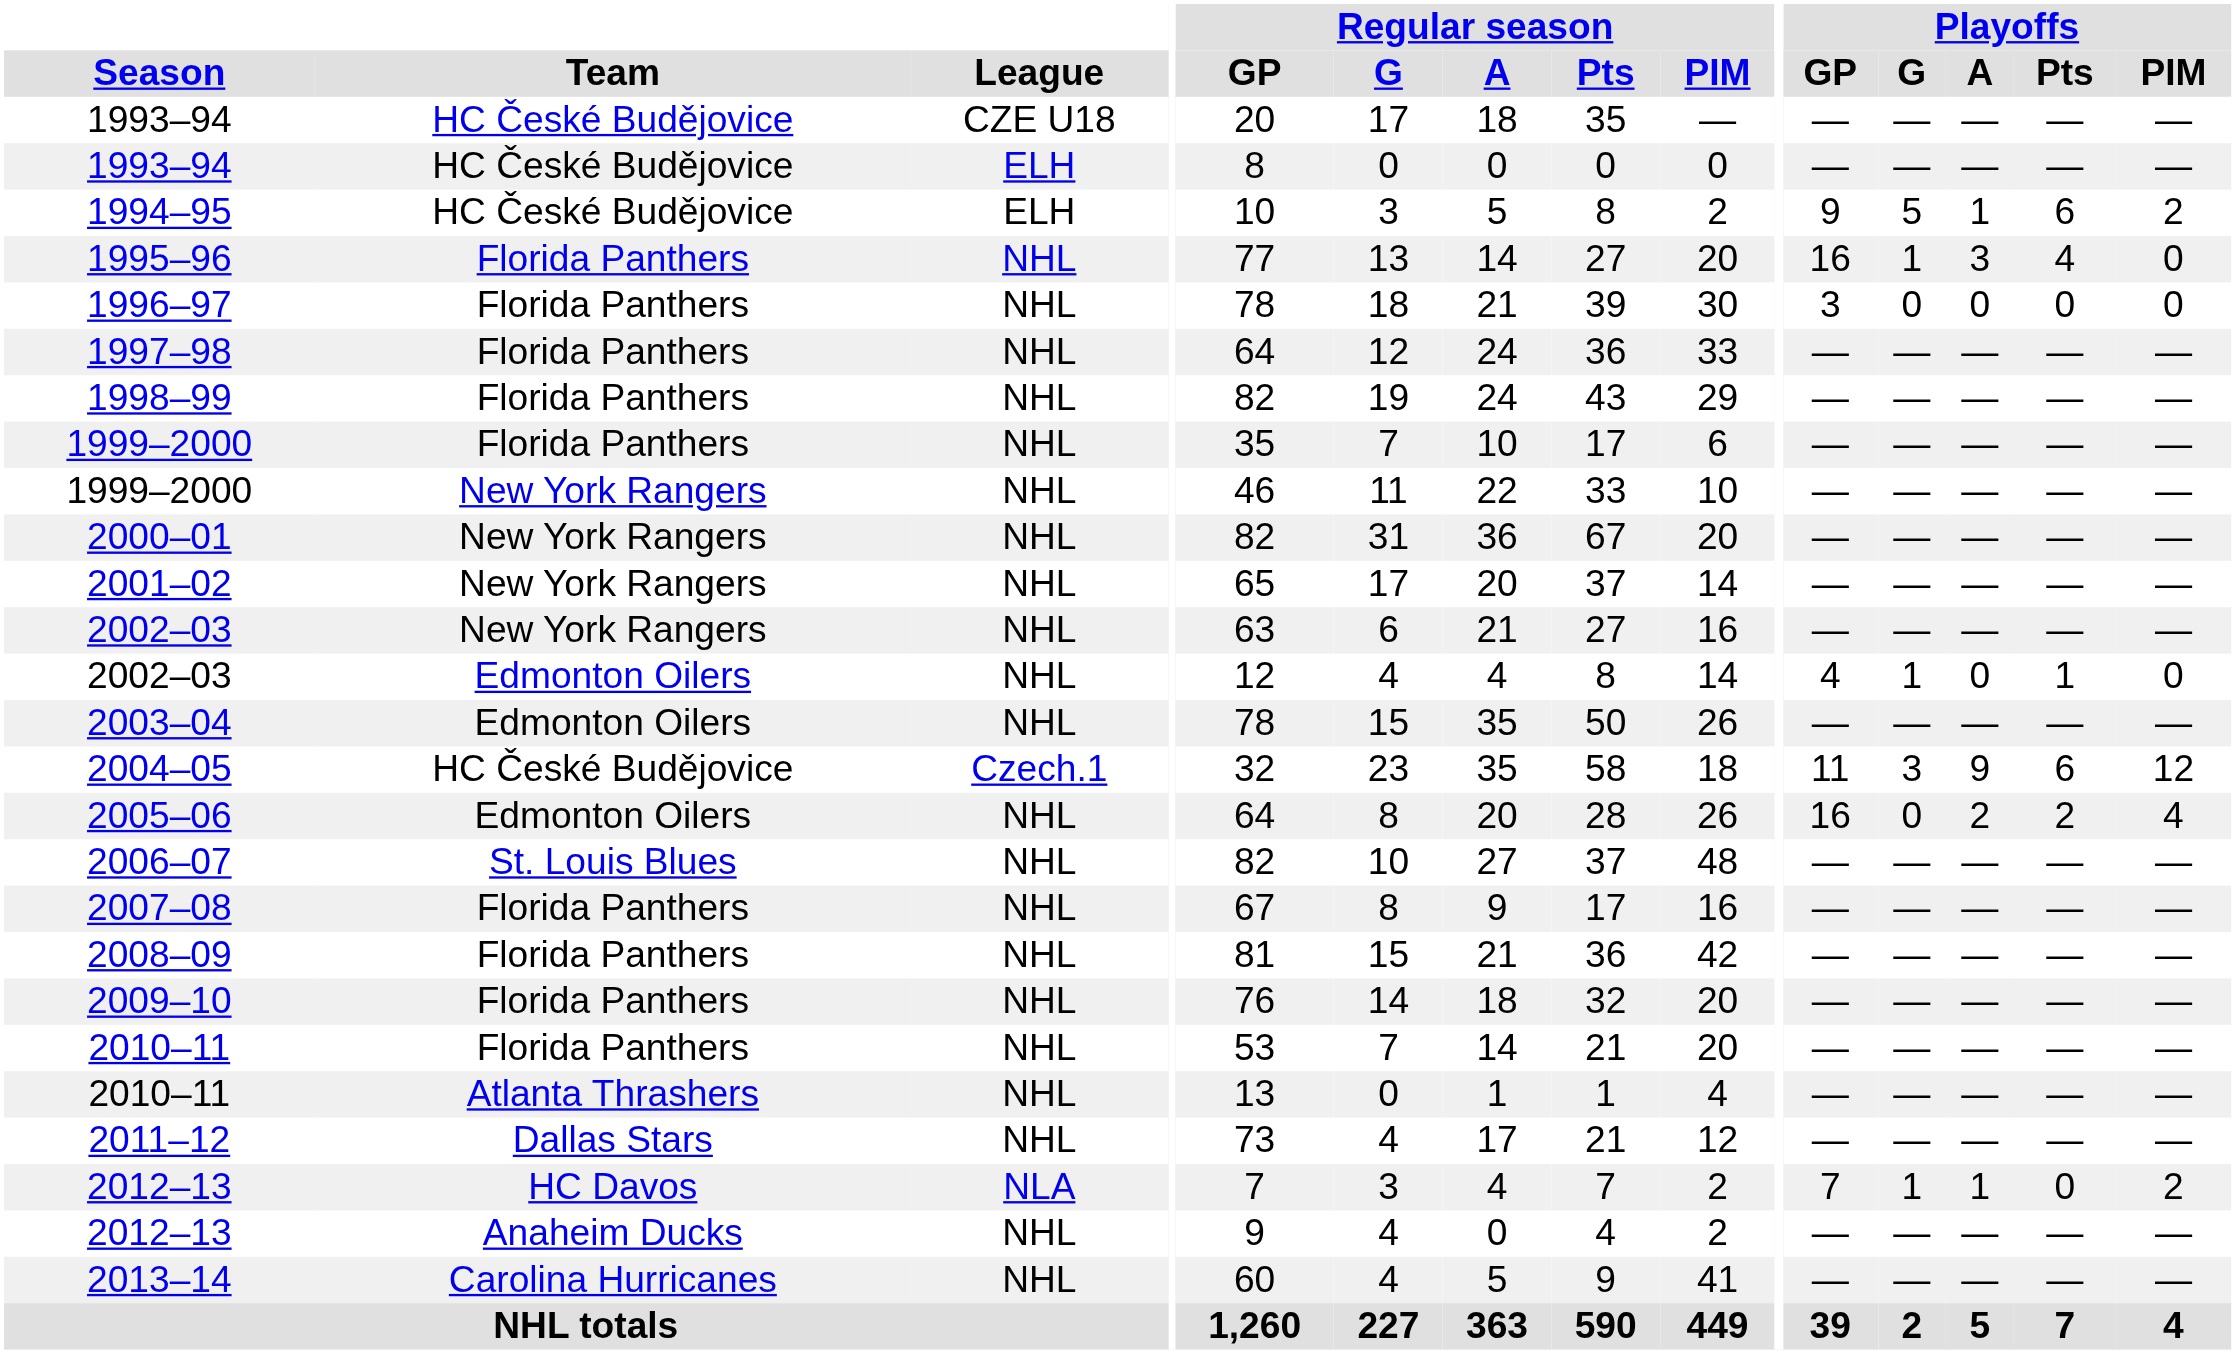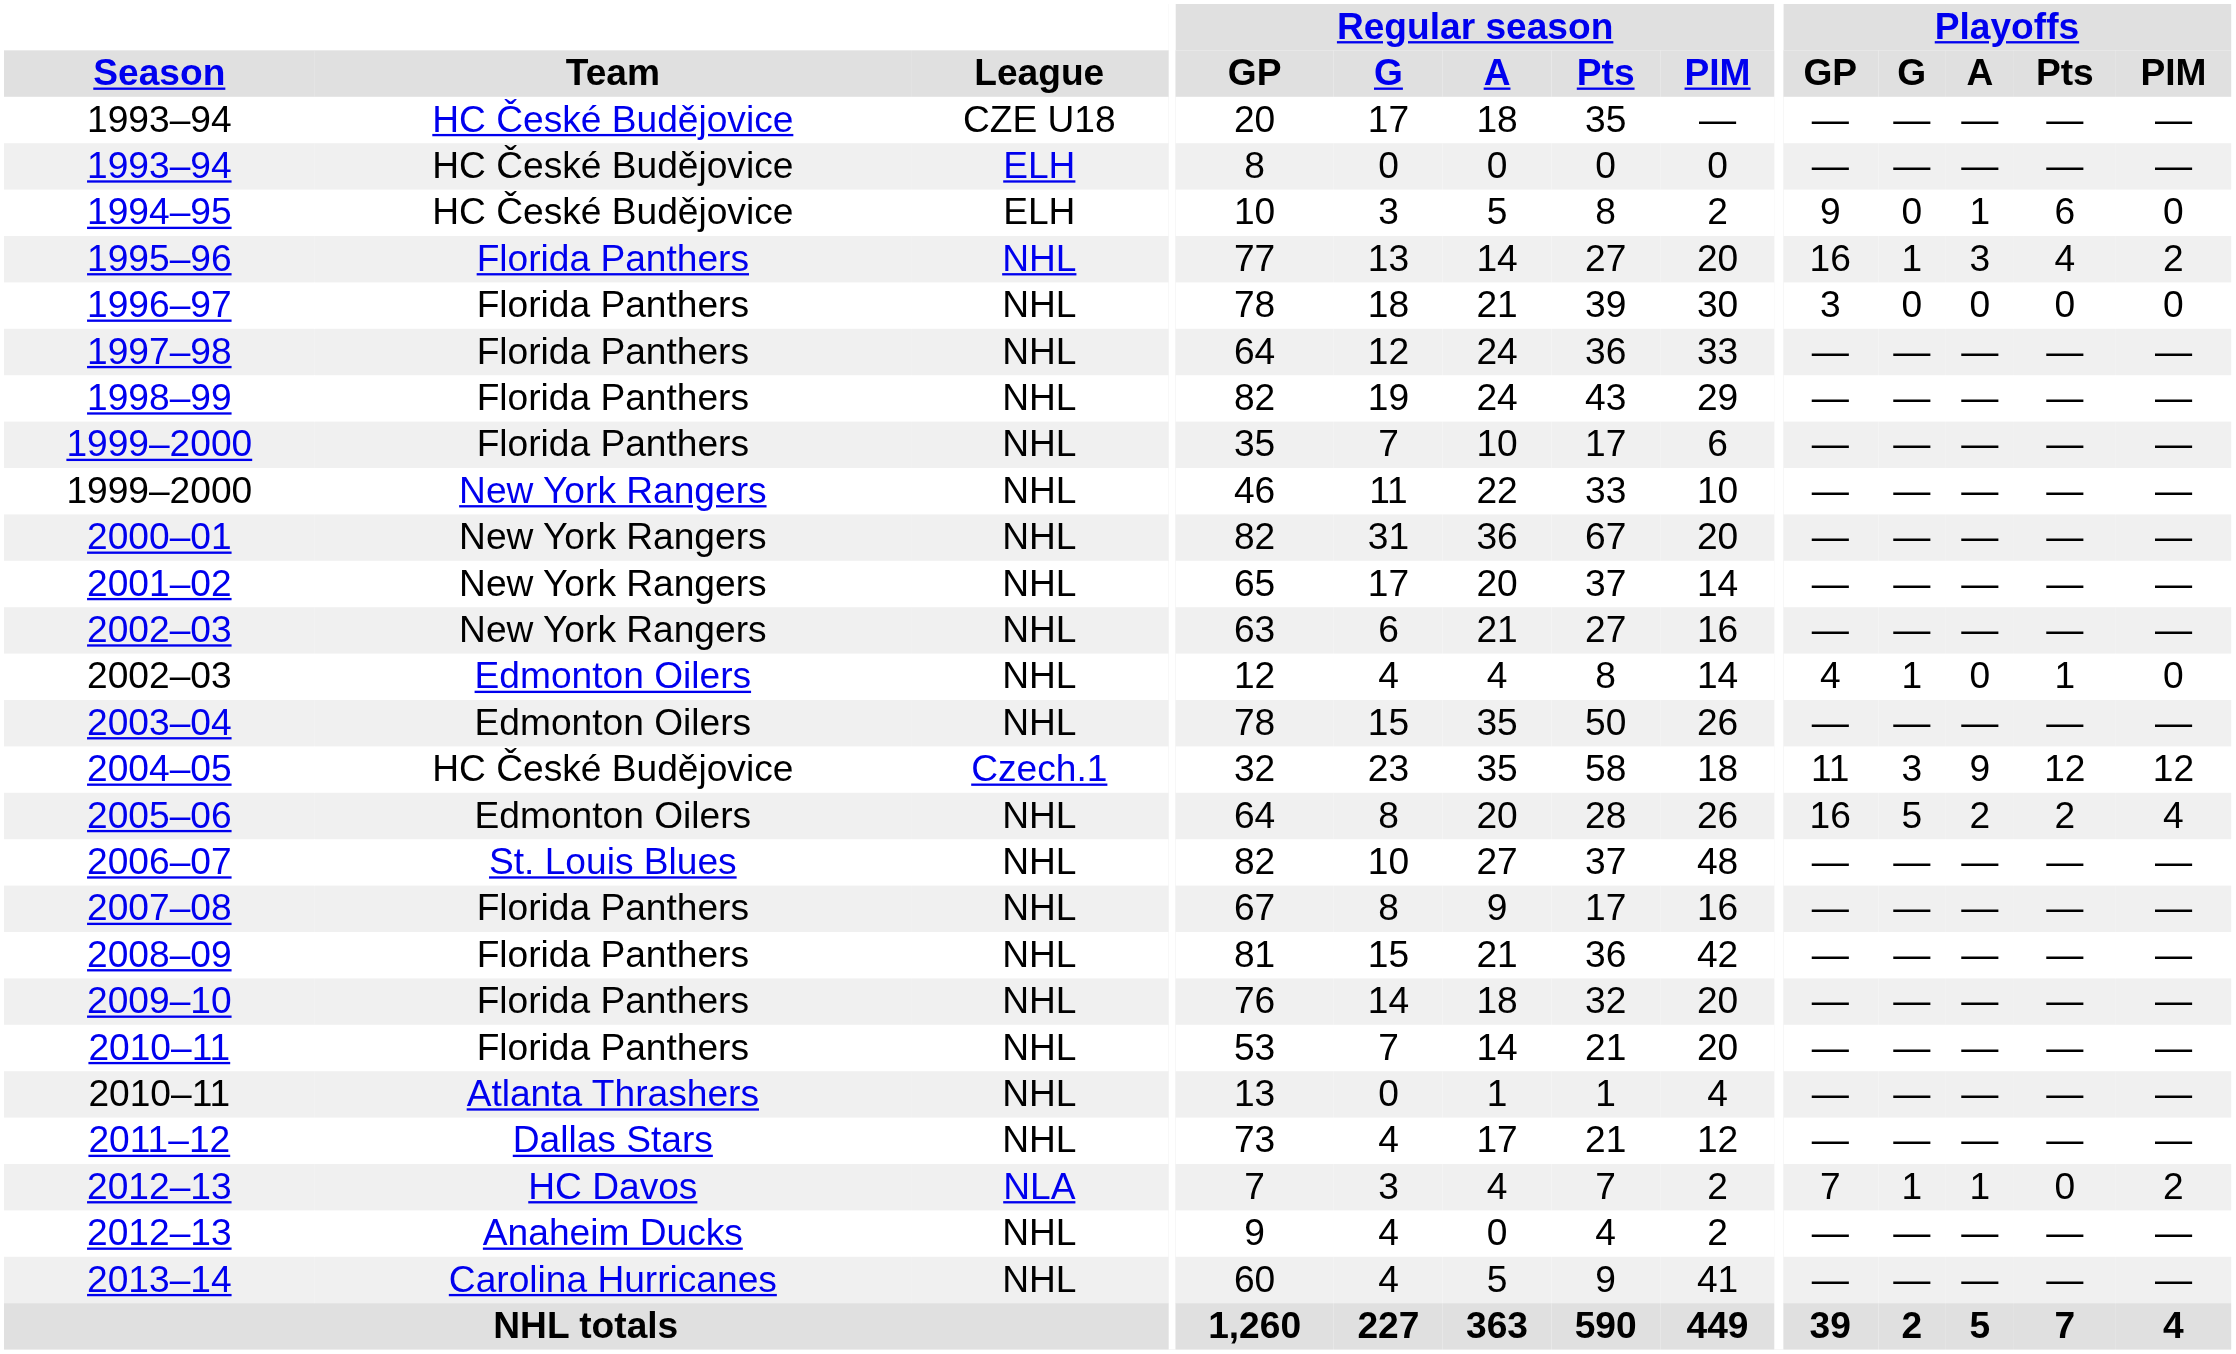1994–95 | Playoffs / G: 5 -> 0
1994–95 | Playoffs / PIM: 2 -> 0
1995–96 | Playoffs / PIM: 0 -> 2
2004–05 | Playoffs / Pts: 6 -> 12
2005–06 | Playoffs / G: 0 -> 5
